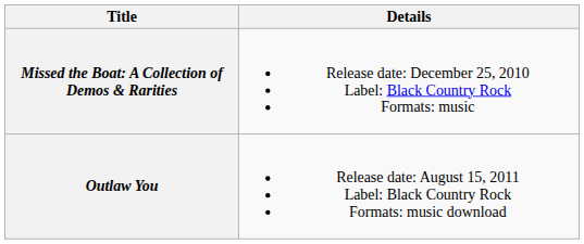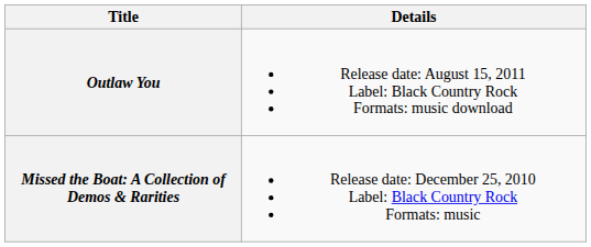rows swapped: Missed the Boat: A Collection of Demos & Rarities <-> Outlaw You
